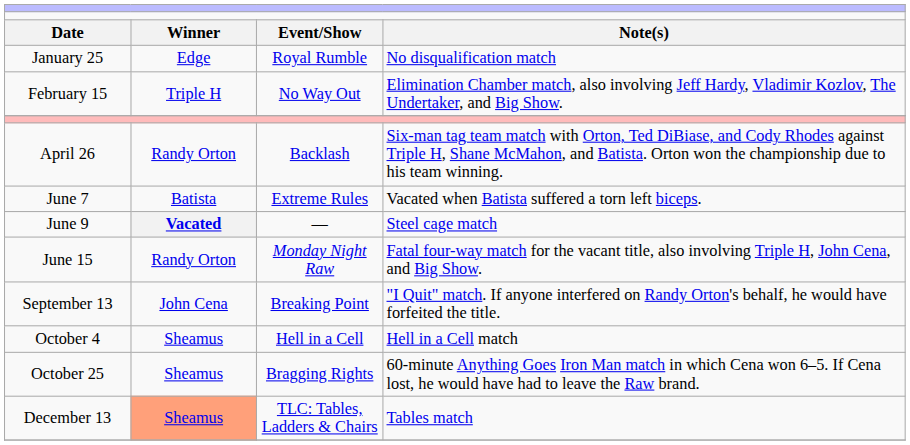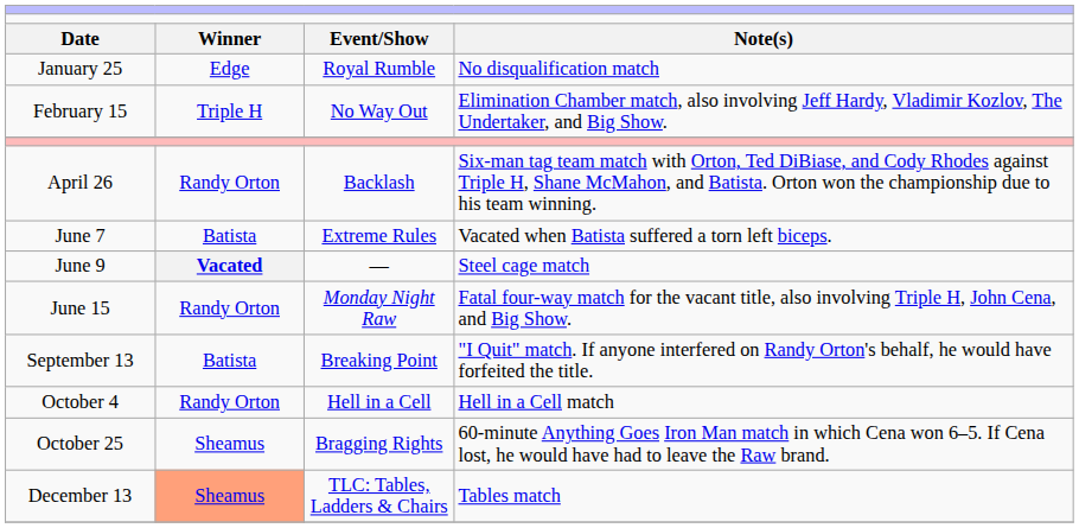September 13 | column 2: John Cena -> Batista
October 4 | column 2: Sheamus -> Randy Orton
